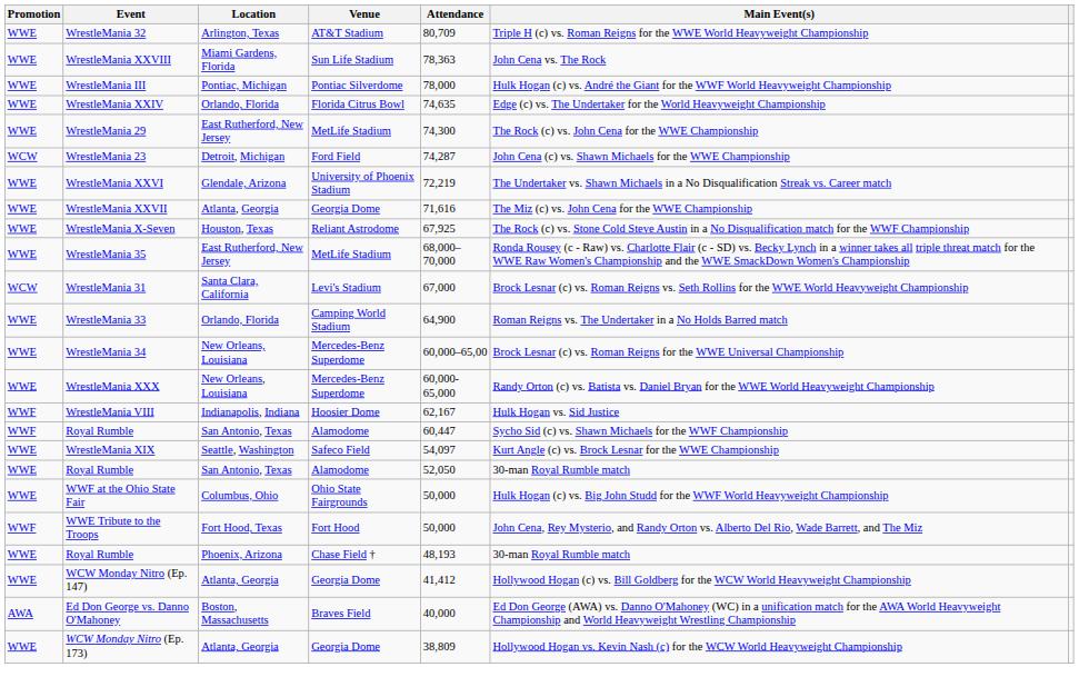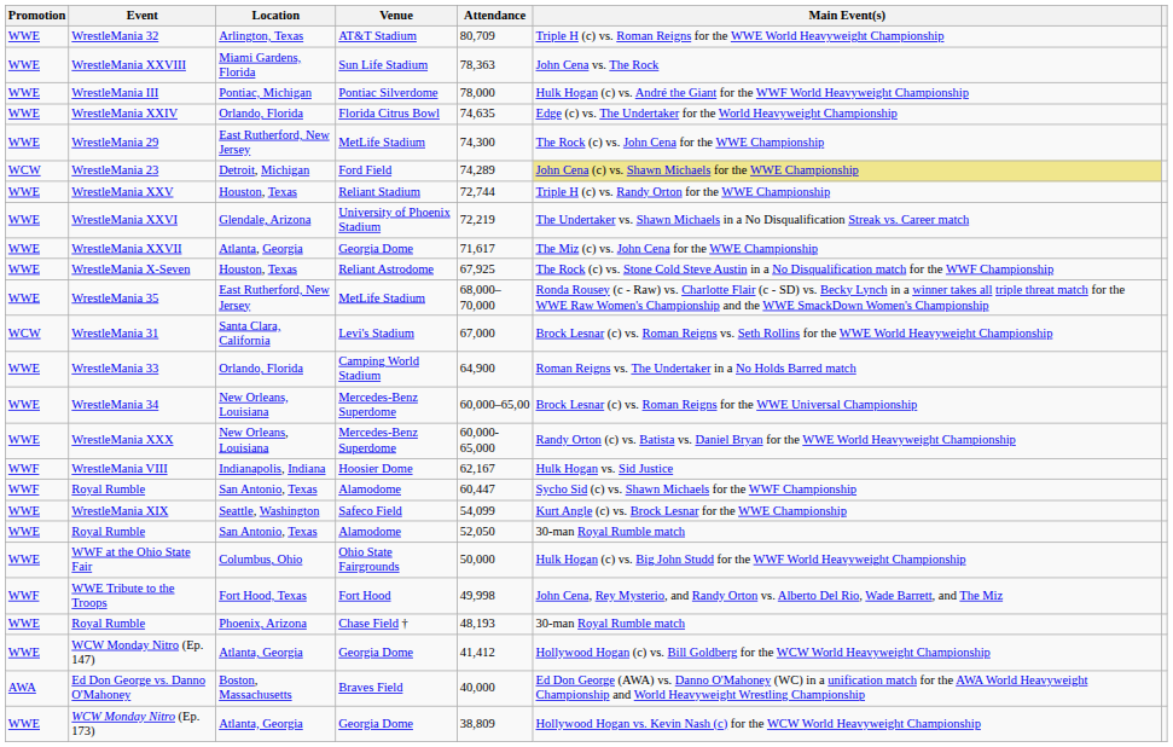WrestleMania 23 | Attendance: 74,287 -> 74,289
WrestleMania 23 | Main Event(s): no background -> khaki background
+ row: WWE | WrestleMania XXV | Houston, Texas | Reliant Stadium | 72,744 | Triple H (c) vs. Randy Orton for the WWE Championship
WrestleMania XXVII | Attendance: 71,616 -> 71,617
WrestleMania XIX | Attendance: 54,097 -> 54,099
WWE Tribute to the Troops | Attendance: 50,000 -> 49,998
